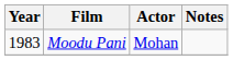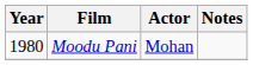Moodu Pani | Year: 1983 -> 1980
